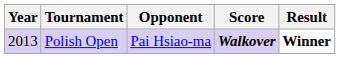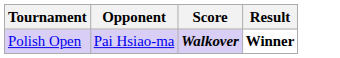- column: Year | 2013
